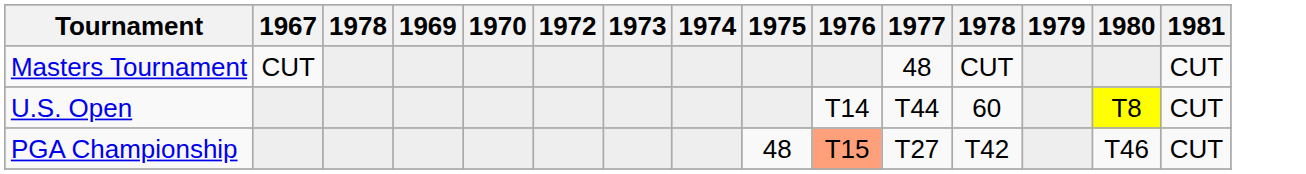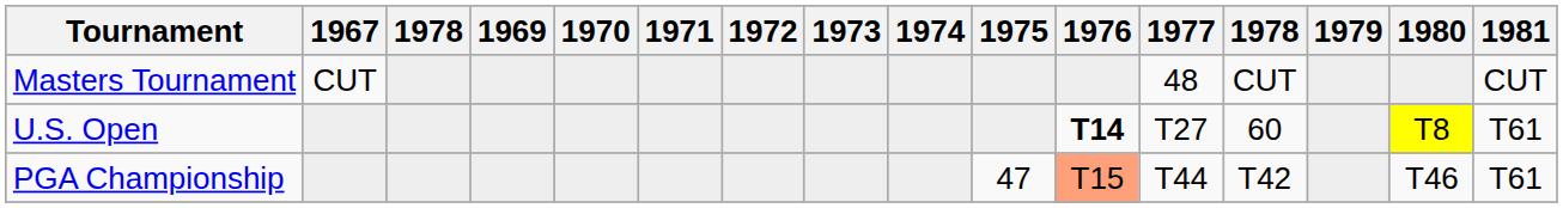+ column: 1971
U.S. Open | 1976: normal -> bold
U.S. Open | 1977: T44 -> T27
U.S. Open | 1981: CUT -> T61
PGA Championship | 1975: 48 -> 47
PGA Championship | 1977: T27 -> T44
PGA Championship | 1981: CUT -> T61
